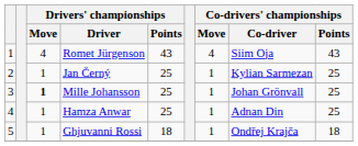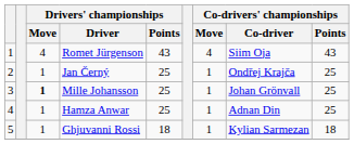Jan Černý | Co-drivers' championships / Co-driver: Kylian Sarmezan -> Ondřej Krajča
Ghjuvanni Rossi | Co-drivers' championships / Co-driver: Ondřej Krajča -> Kylian Sarmezan
